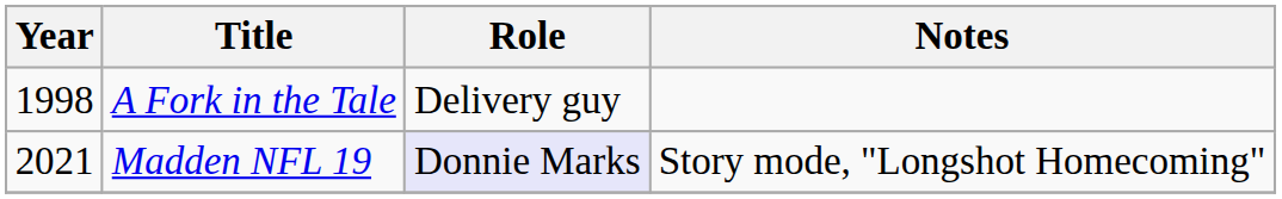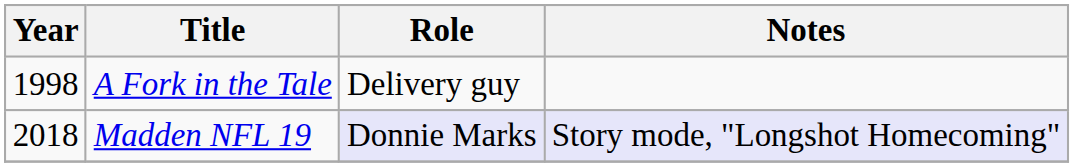Madden NFL 19 | Year: 2021 -> 2018
Madden NFL 19 | Notes: no background -> lavender background
